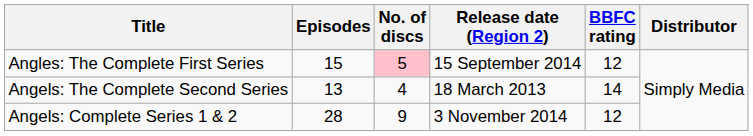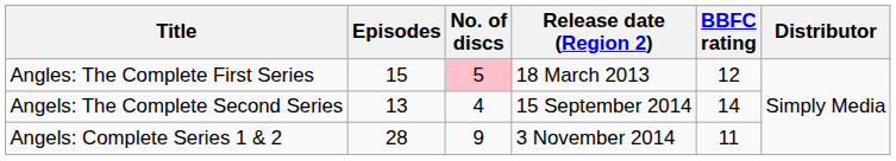Angles: The Complete First Series | Release date (Region 2): 15 September 2014 -> 18 March 2013
Angels: The Complete Second Series | Release date (Region 2): 18 March 2013 -> 15 September 2014
Angels: Complete Series 1 & 2 | BBFC rating: 12 -> 11
